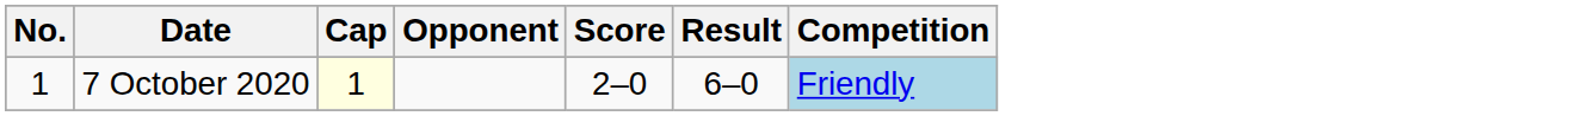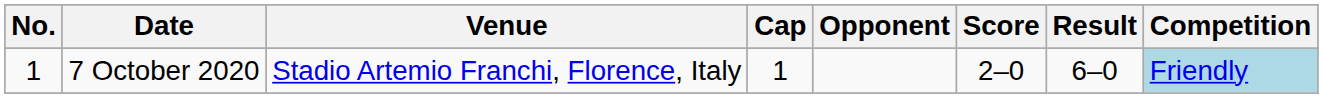+ column: Venue | Stadio Artemio Franchi, Florence, Italy
7 October 2020 | Cap: lightyellow background -> no background
